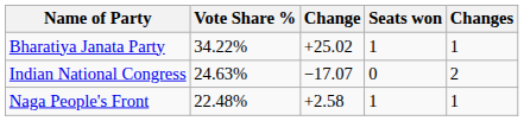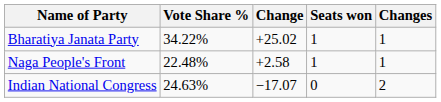rows swapped: Naga People's Front <-> Indian National Congress
